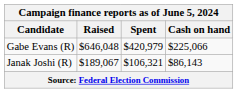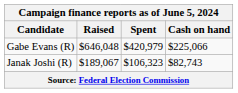Janak Joshi (R) | Spent: $106,321 -> $106,323
Janak Joshi (R) | Cash on hand: $86,143 -> $82,743
